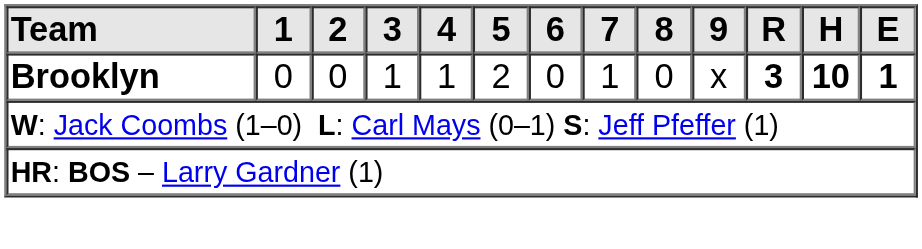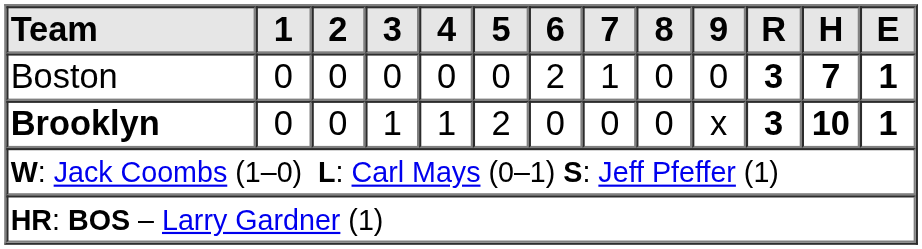+ row: Boston | 0 | 0 | 0 | 0 | 0 | 2 | 1 | 0 | 0 | 3 | 7 | 1
Brooklyn | 7: 1 -> 0
